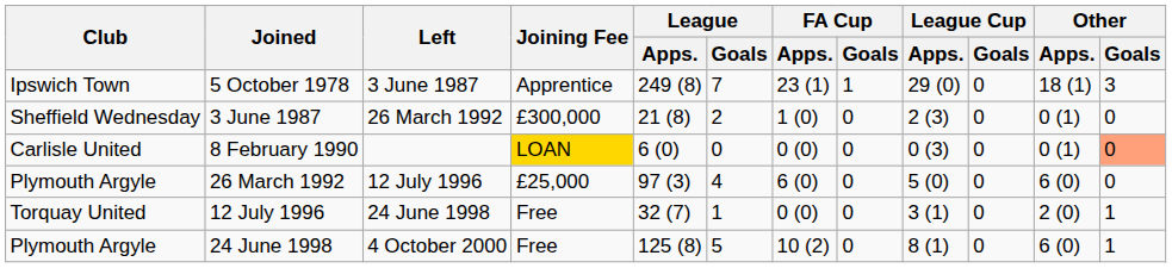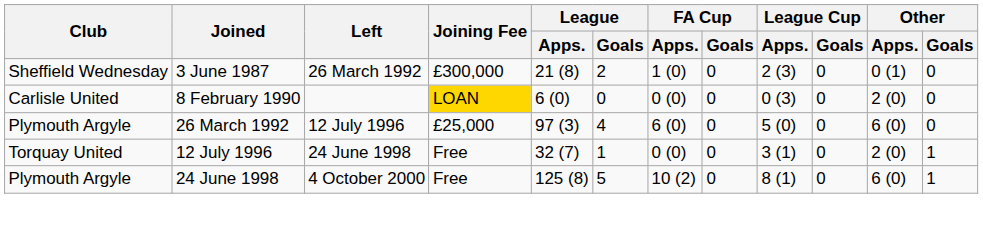- row: Ipswich Town | 5 October 1978 | 3 June 1987 | Apprentice | 249 (8) | 7 | 23 (1) | 1 | 29 (0) | 0 | 18 (1) | 3
8 February 1990 | Other / Apps.: 0 (1) -> 2 (0)
8 February 1990 | Other / Goals: lightsalmon background -> no background
